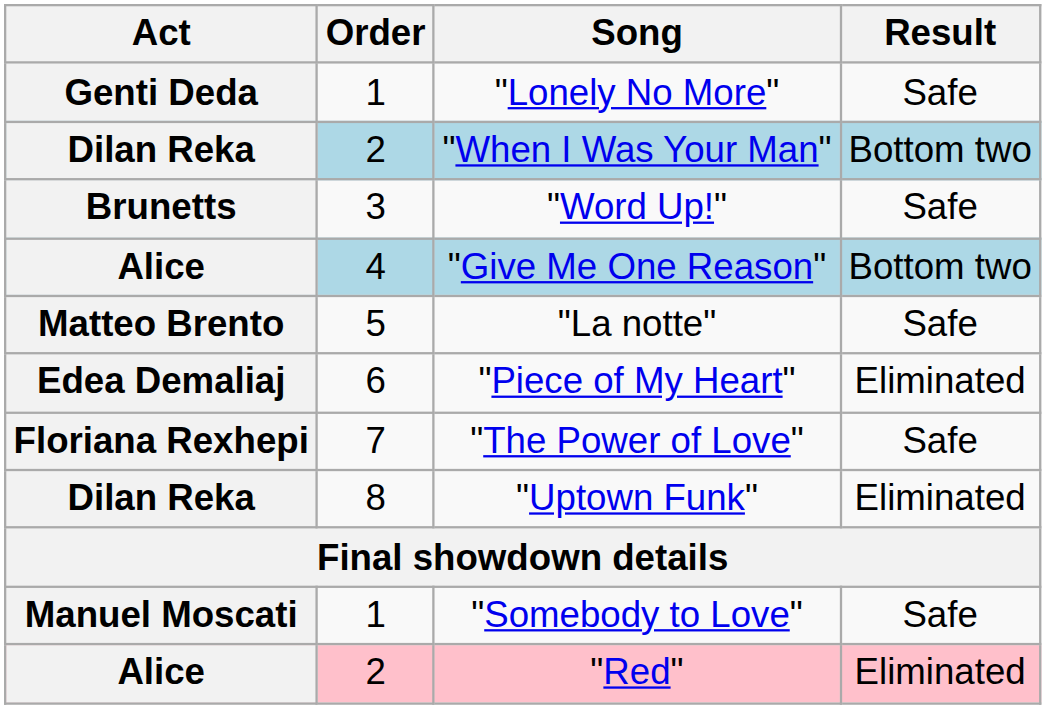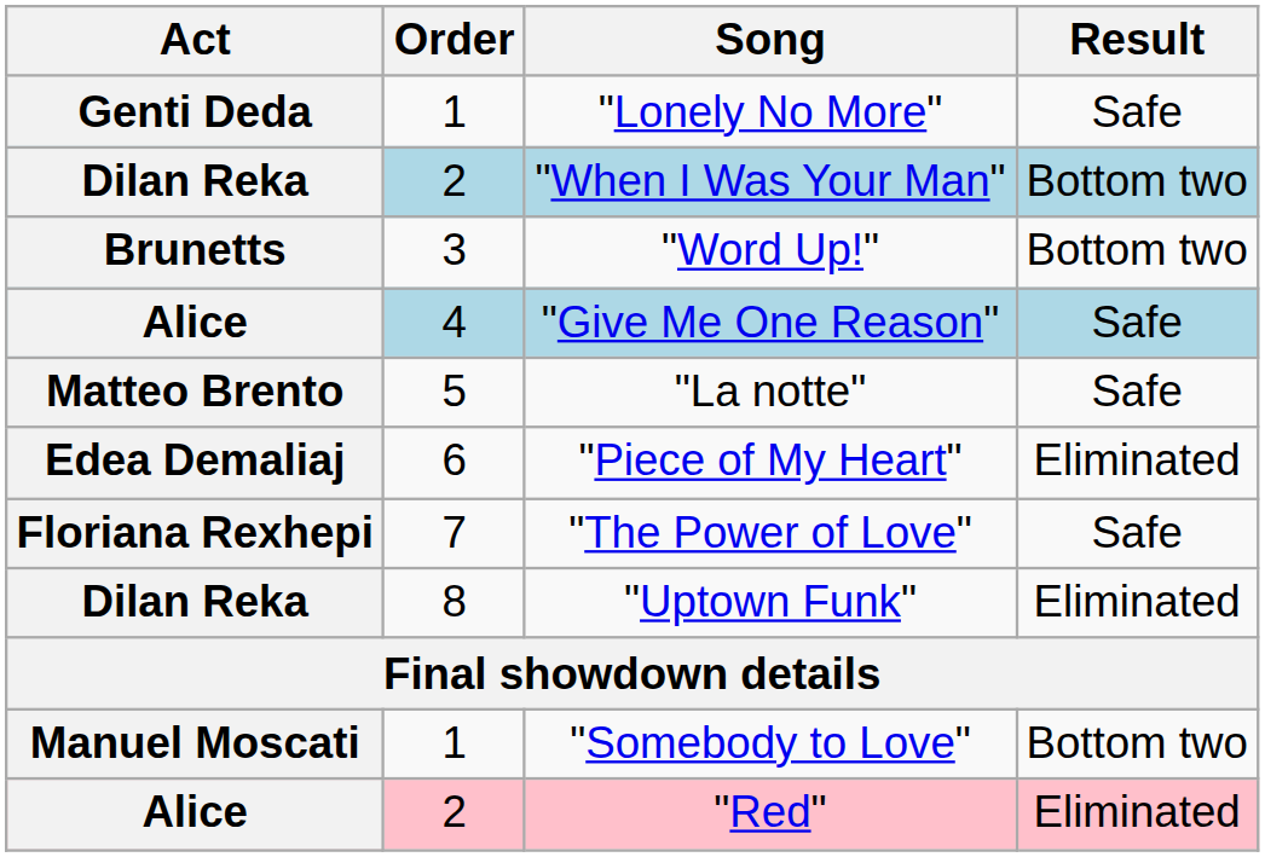"Word Up!" | Result: Safe -> Bottom two
"Give Me One Reason" | Result: Bottom two -> Safe
"Somebody to Love" | Result: Safe -> Bottom two
